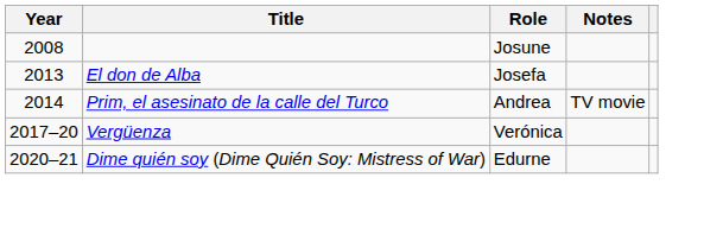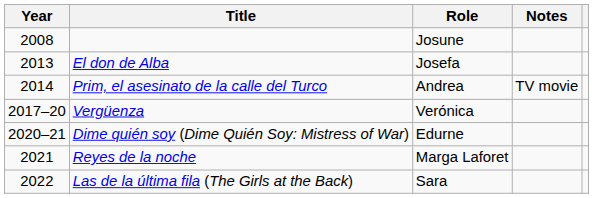+ row: 2021 | Reyes de la noche | Marga Laforet
+ row: 2022 | Las de la última fila (The Girls at the Back) | Sara
